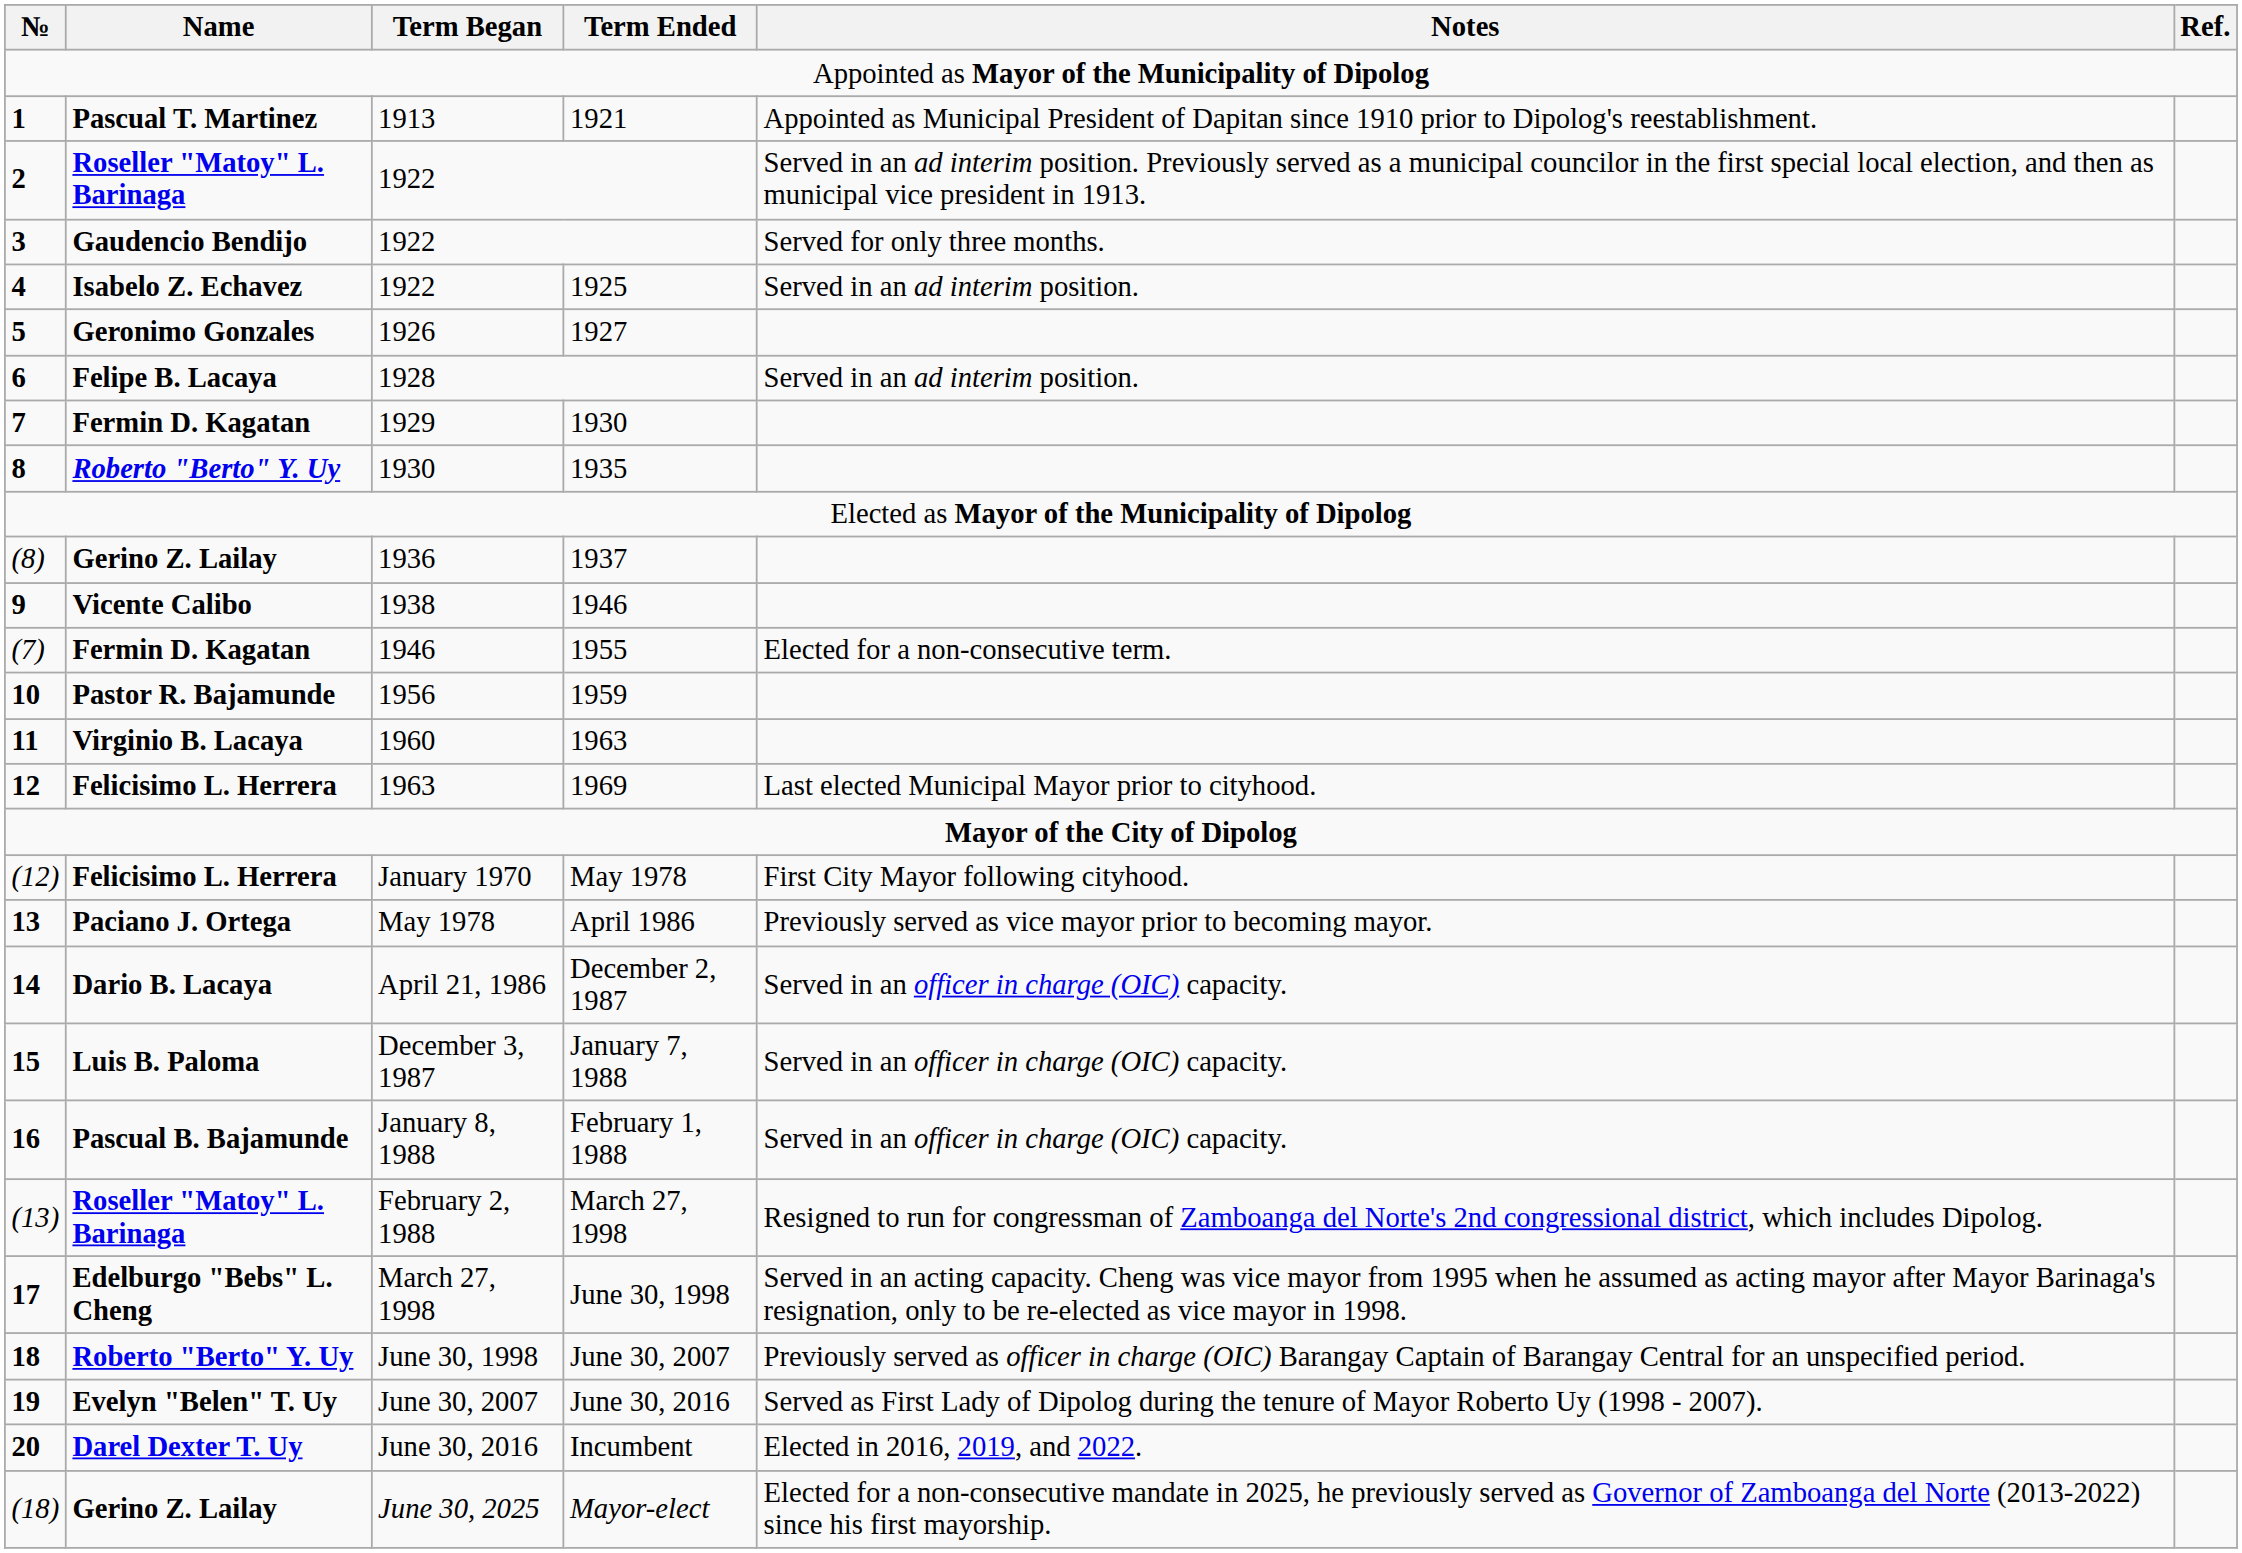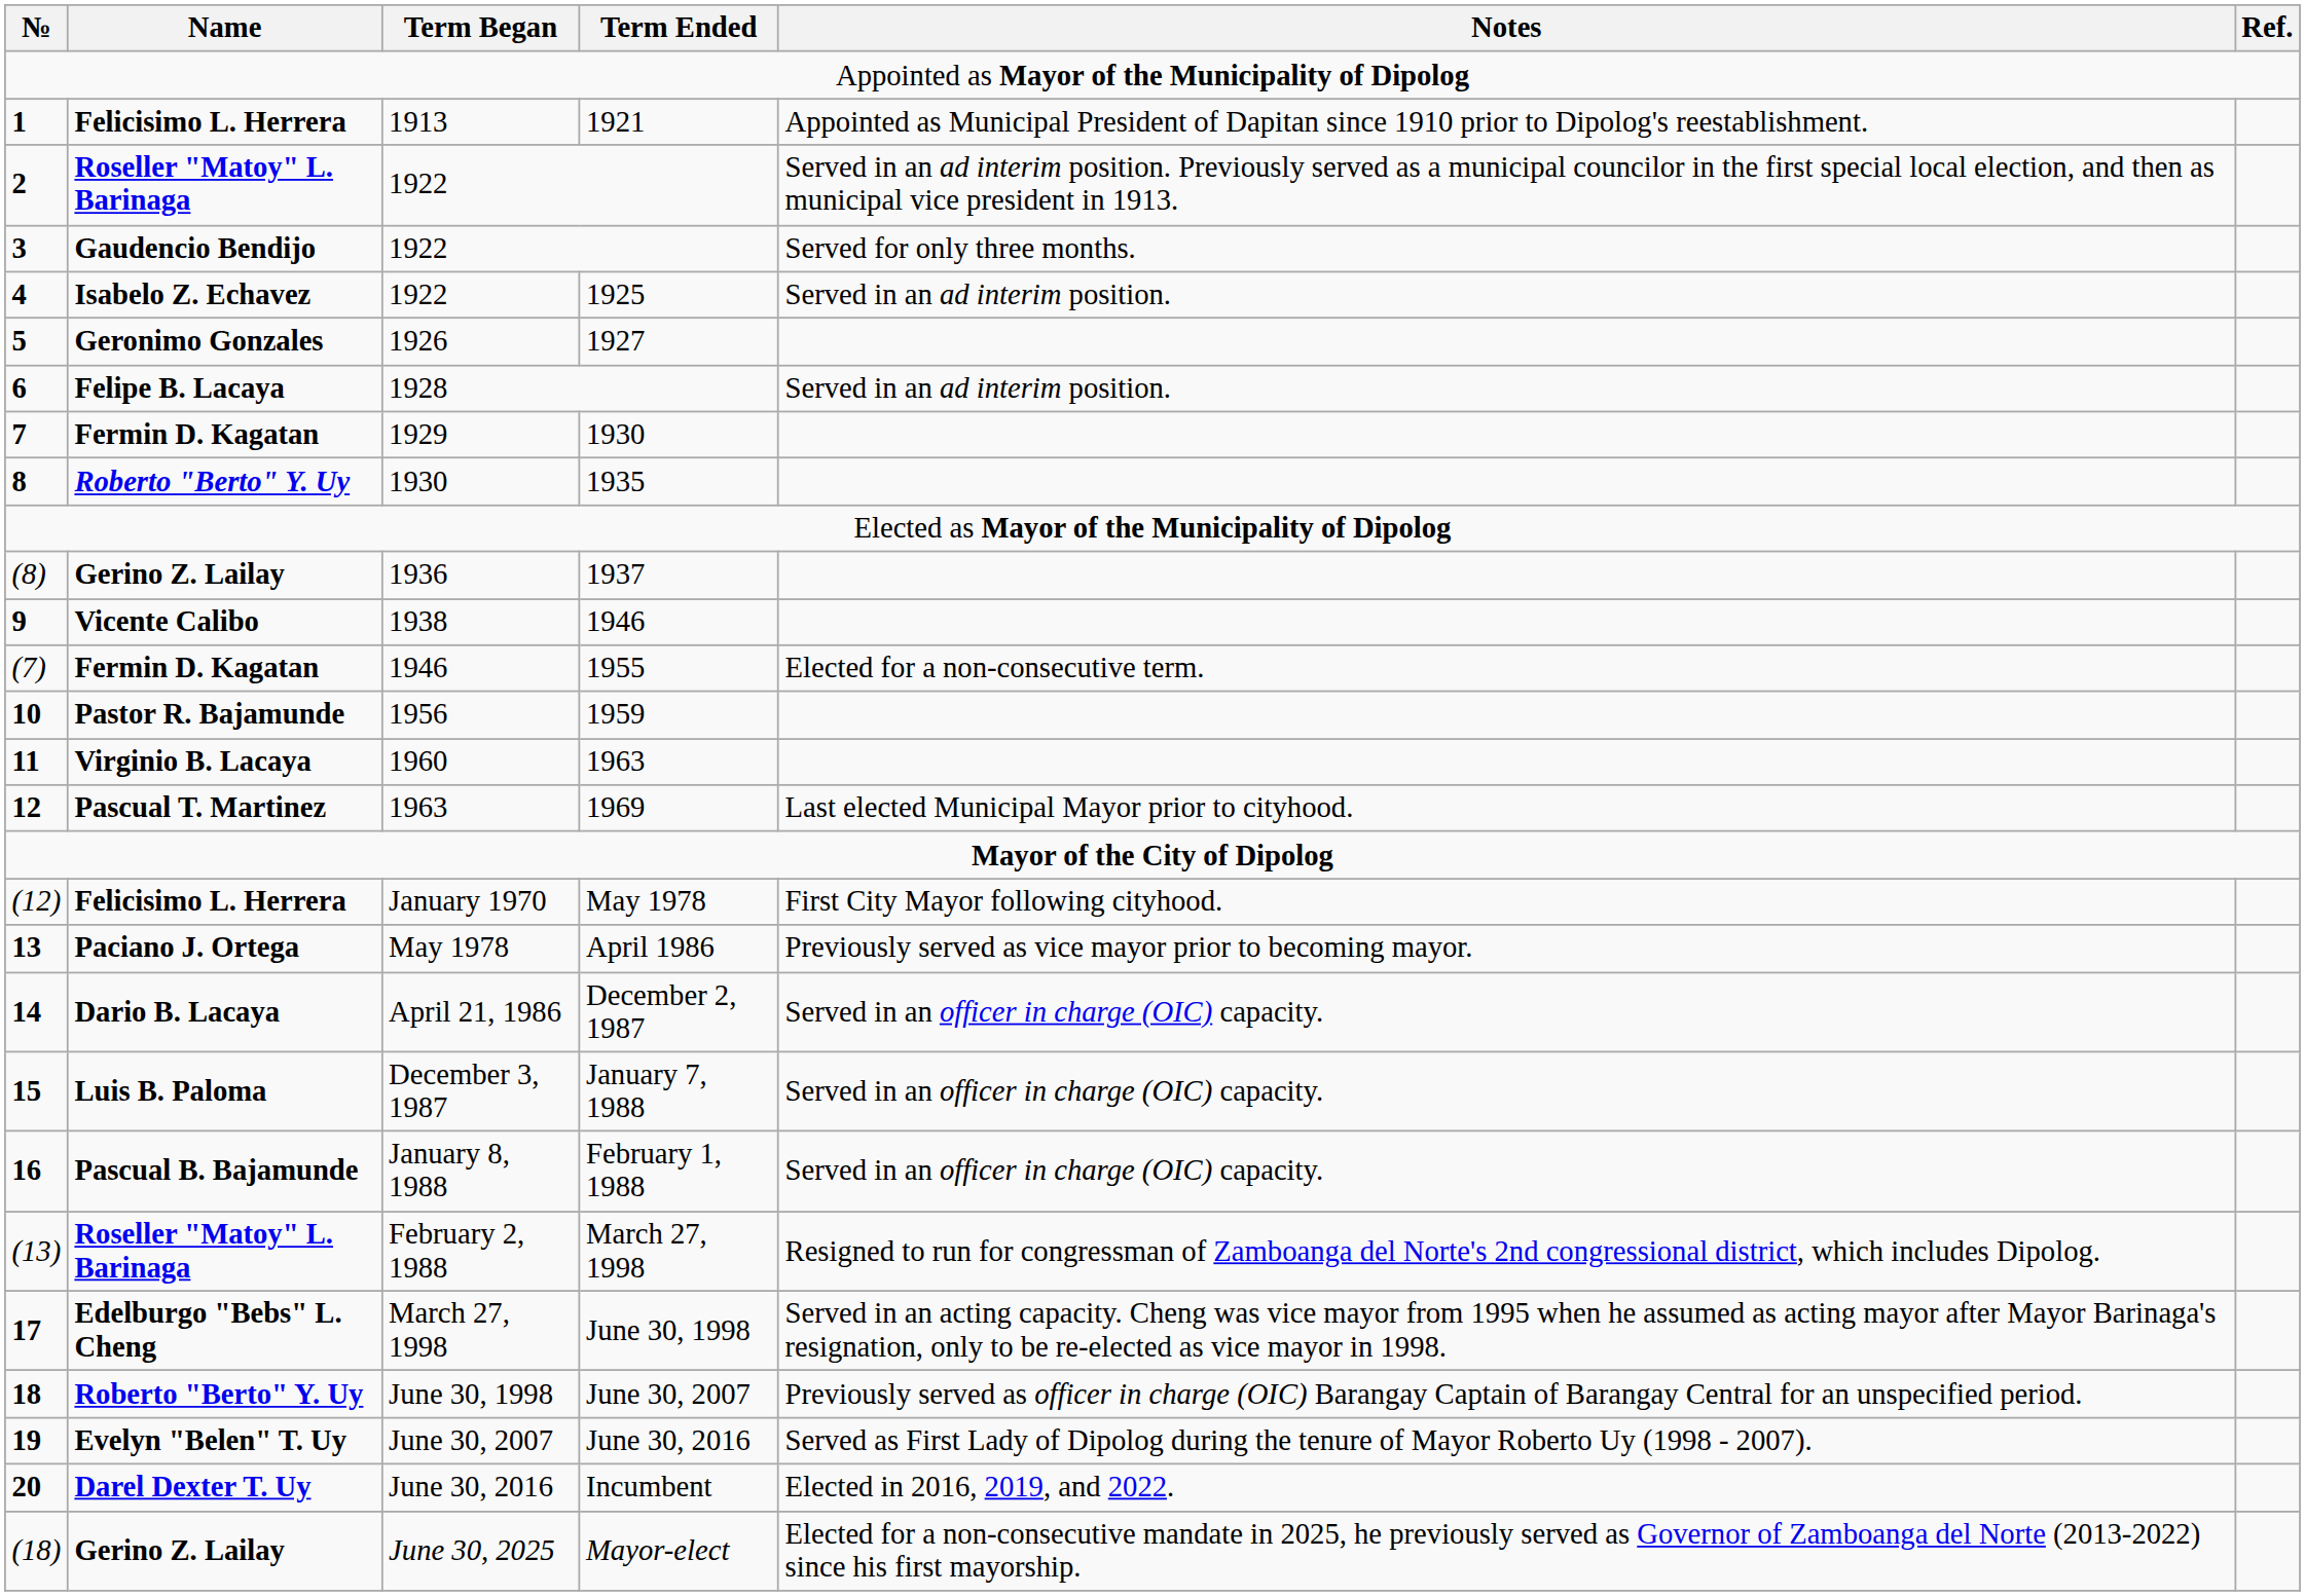1921 | Name: Pascual T. Martinez -> Felicisimo L. Herrera
1969 | Name: Felicisimo L. Herrera -> Pascual T. Martinez
